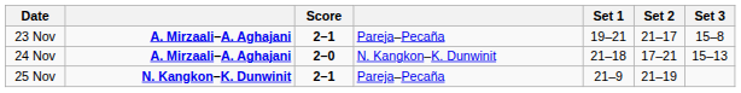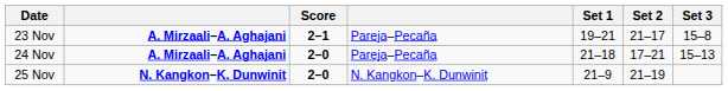24 Nov | column 4: N. Kangkon–K. Dunwinit -> Pareja–Pecaña
25 Nov | Score: 2–1 -> 2–0
25 Nov | column 4: Pareja–Pecaña -> N. Kangkon–K. Dunwinit
